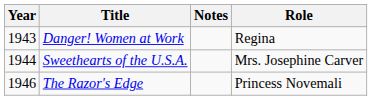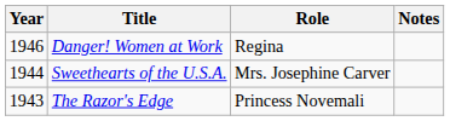columns swapped: Role <-> Notes
Danger! Women at Work | Year: 1943 -> 1946
The Razor's Edge | Year: 1946 -> 1943
